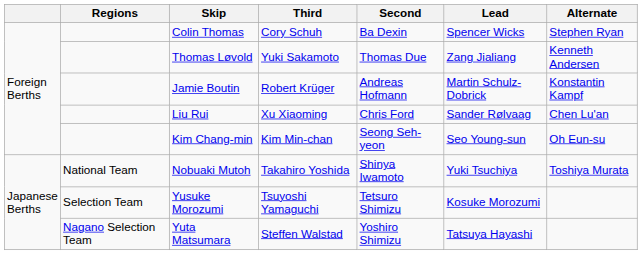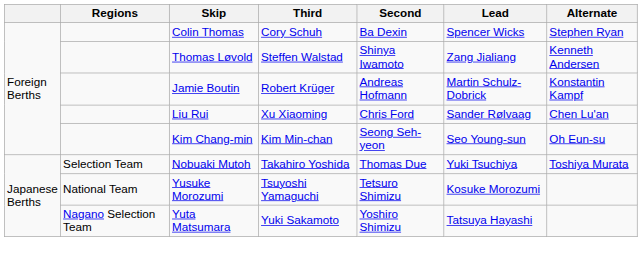Thomas Løvold | Third: Yuki Sakamoto -> Steffen Walstad
Thomas Løvold | Second: Thomas Due -> Shinya Iwamoto
Nobuaki Mutoh | Regions: National Team -> Selection Team
Nobuaki Mutoh | Second: Shinya Iwamoto -> Thomas Due
Yusuke Morozumi | Regions: Selection Team -> National Team
Yuta Matsumara | Third: Steffen Walstad -> Yuki Sakamoto
